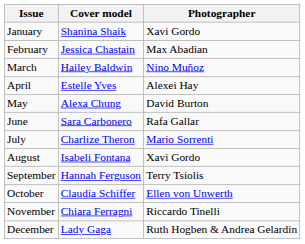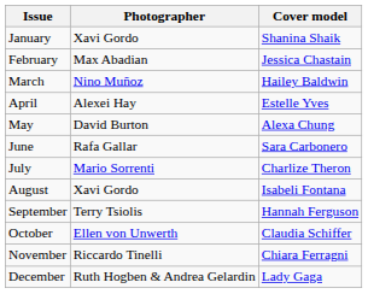columns swapped: Cover model <-> Photographer
